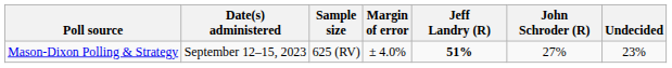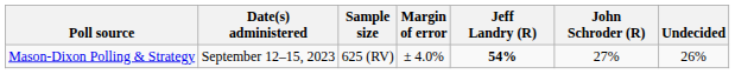Mason-Dixon Polling & Strategy | Jeff Landry (R): 51% -> 54%
Mason-Dixon Polling & Strategy | Undecided: 23% -> 26%
